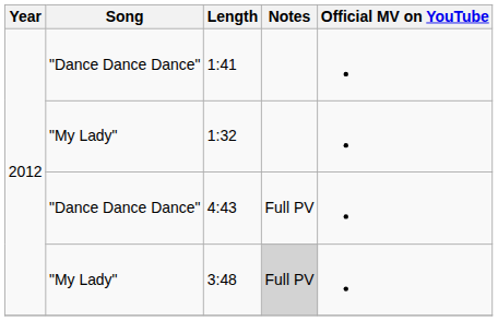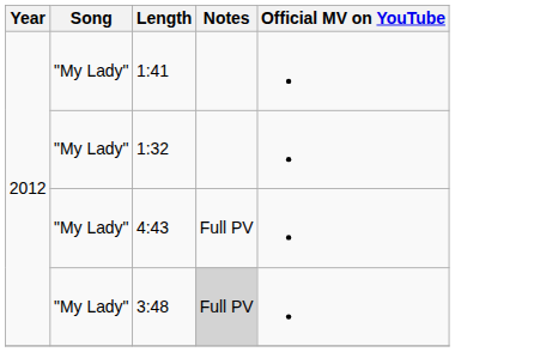1:41 | Song: "Dance Dance Dance" -> "My Lady"
4:43 | Song: "Dance Dance Dance" -> "My Lady"
